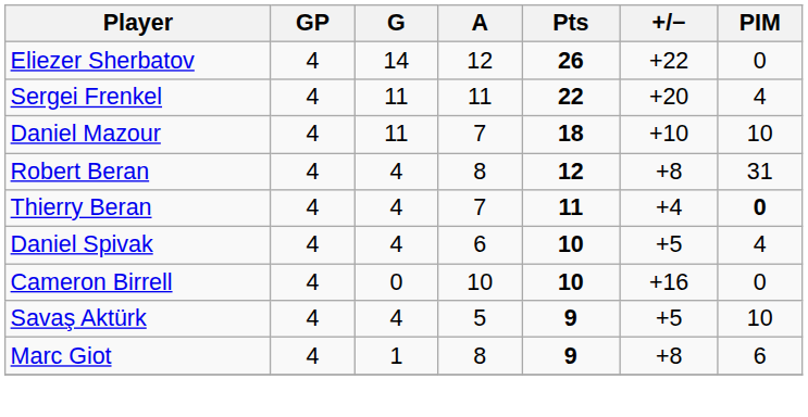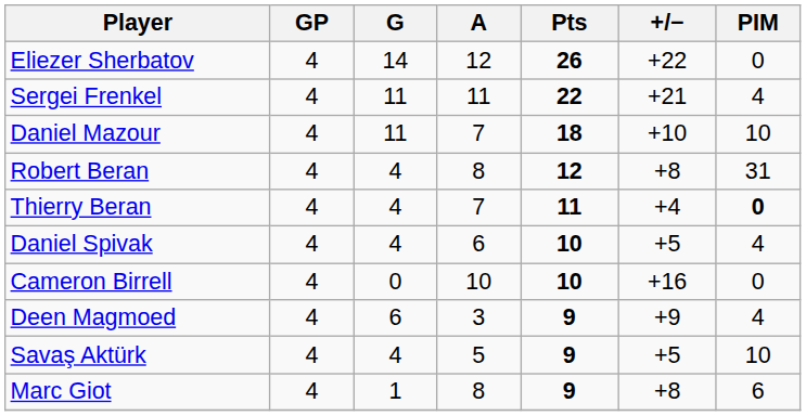Sergei Frenkel | +/−: +20 -> +21
+ row: Deen Magmoed | 4 | 6 | 3 | 9 | +9 | 4
